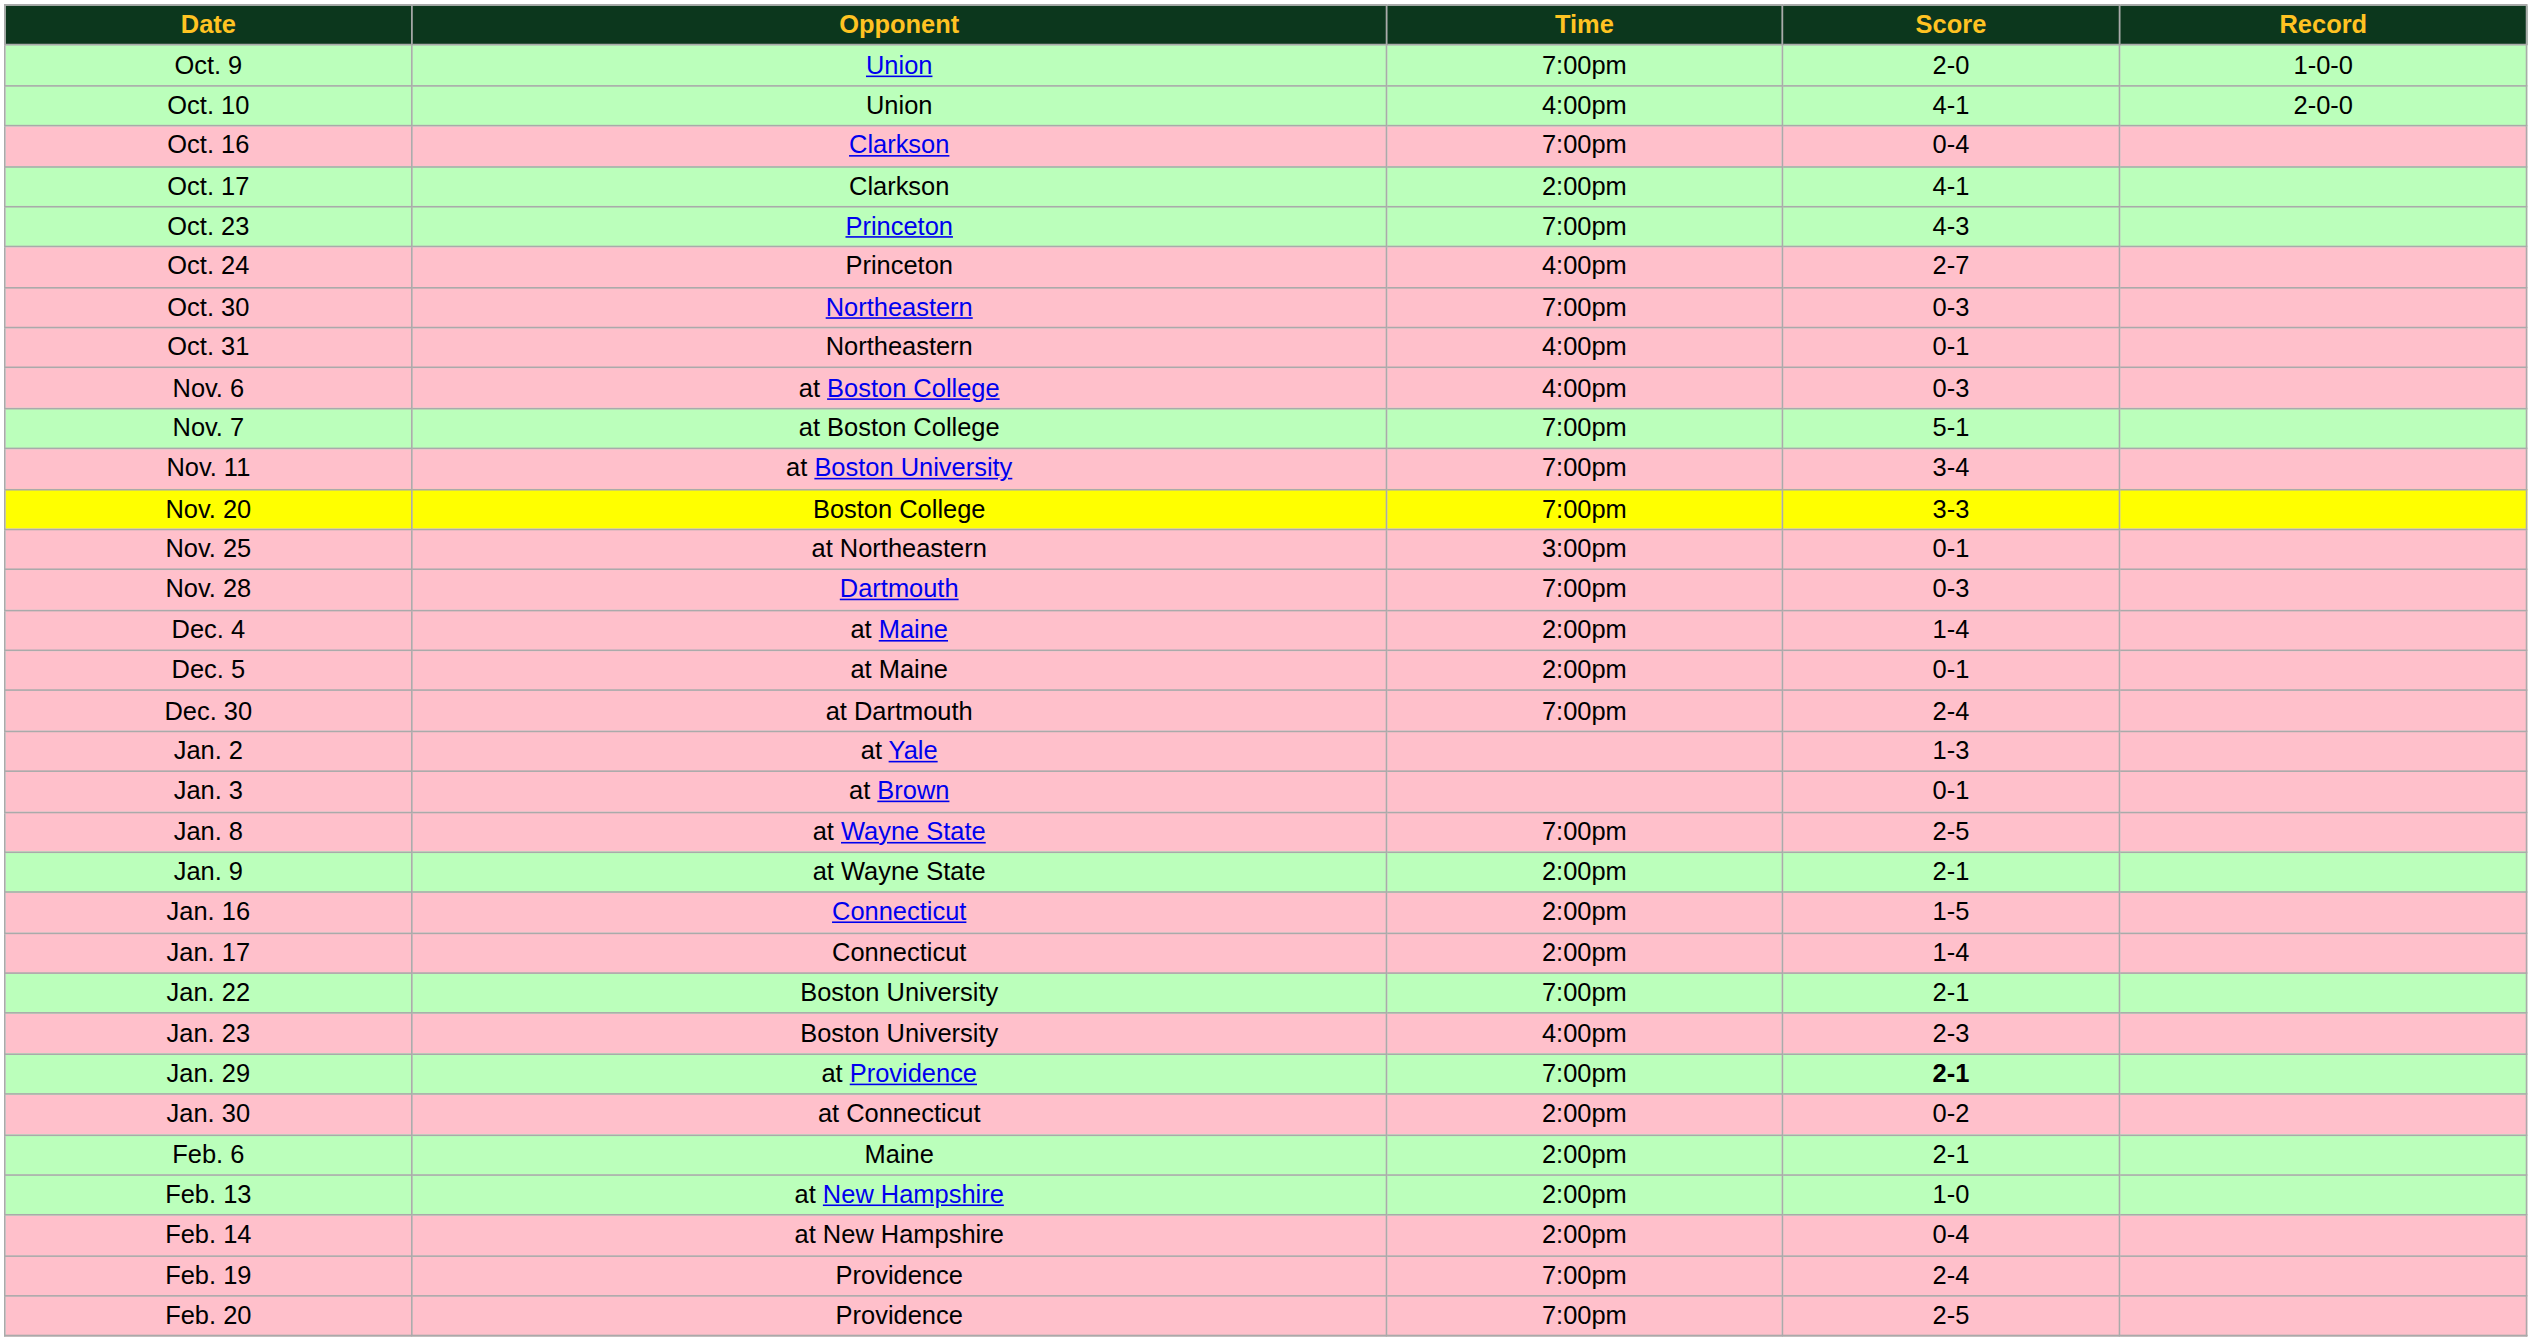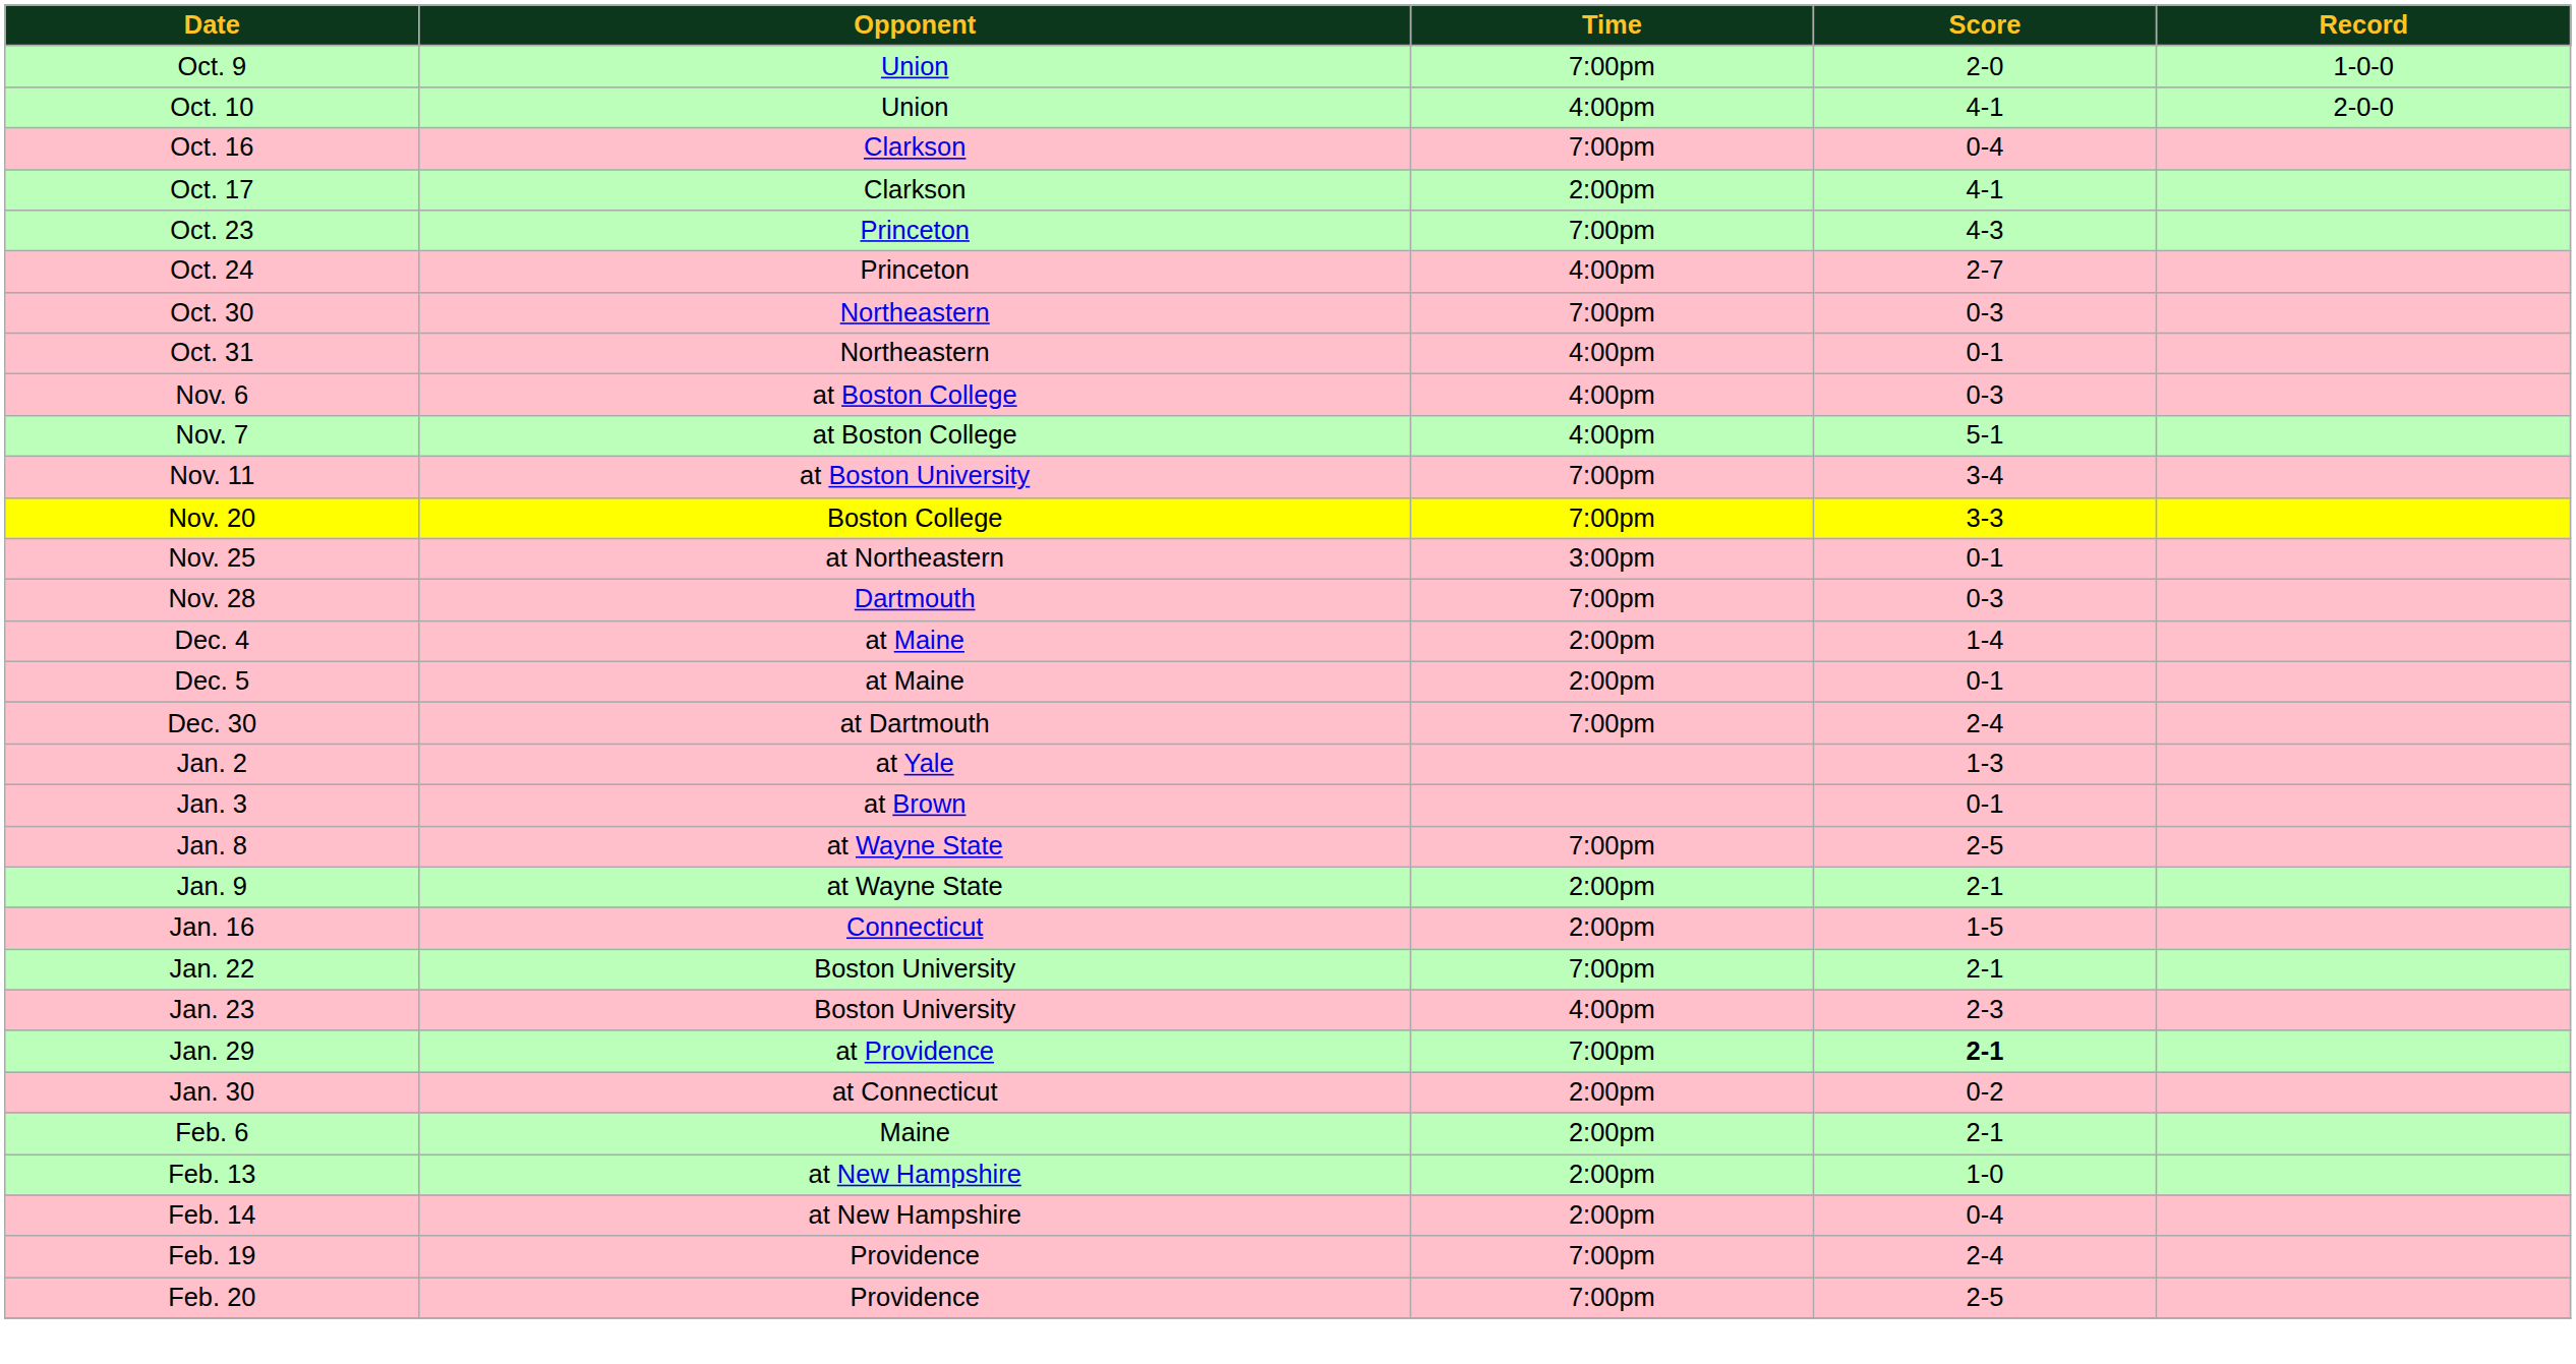Nov. 7 | Time: 7:00pm -> 4:00pm
- row: Jan. 17 | Connecticut | 2:00pm | 1-4
